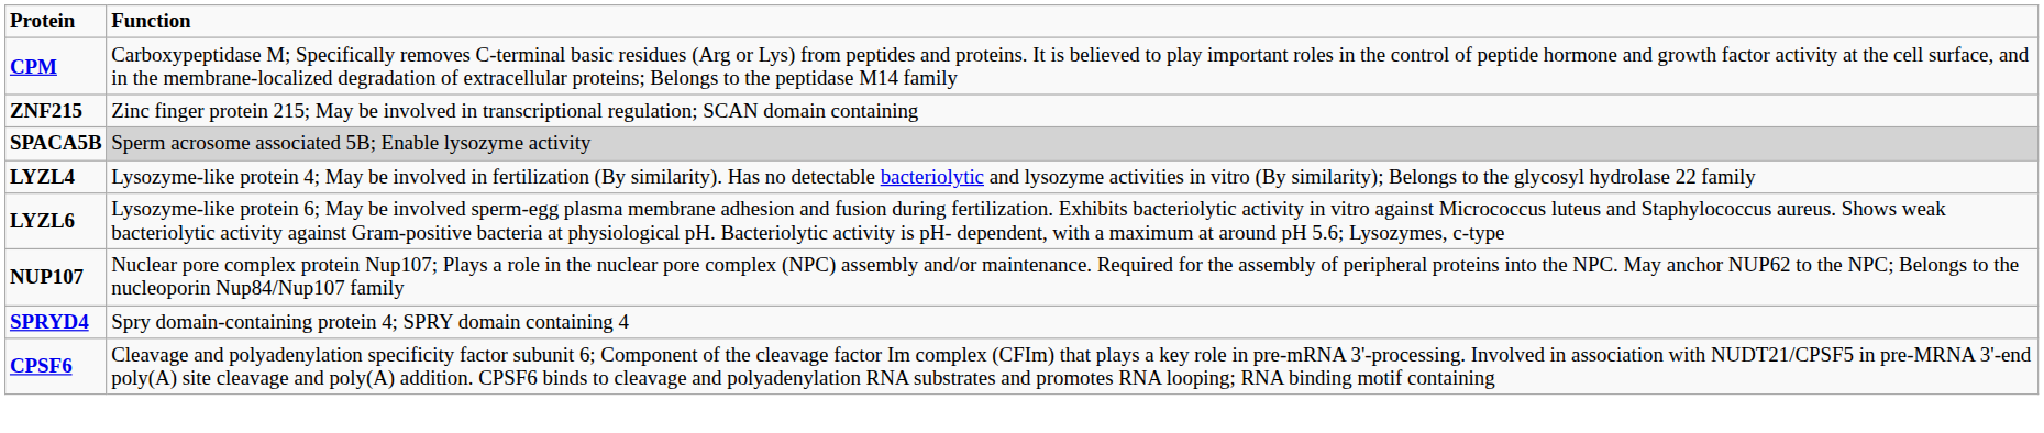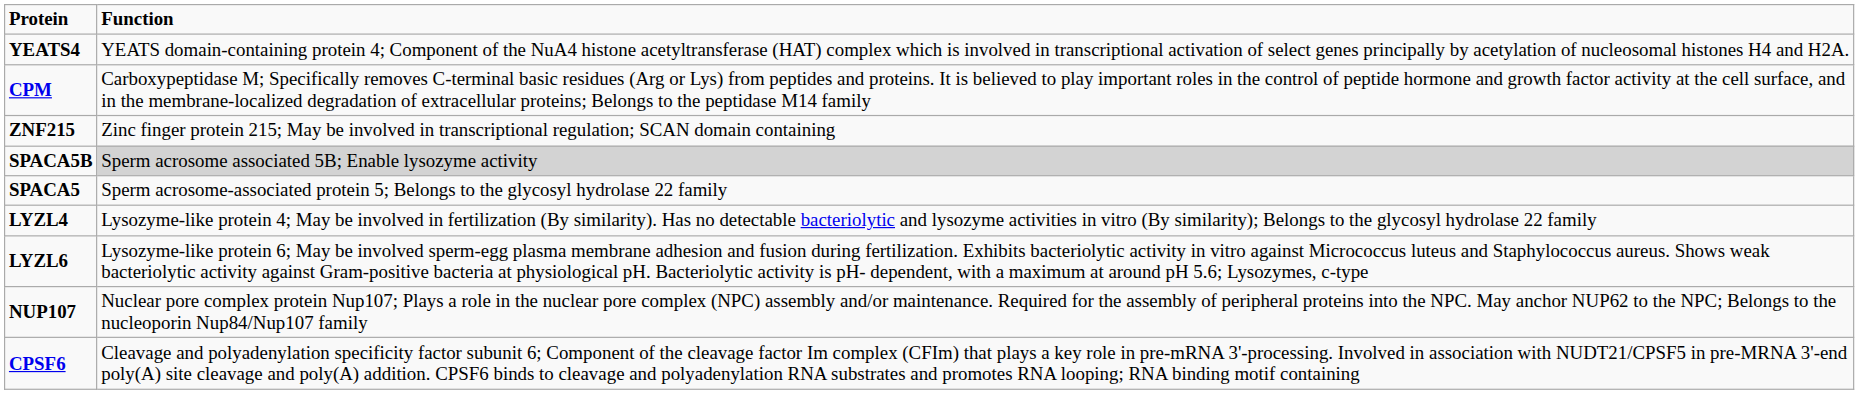+ row: YEATS4 | YEATS domain-containing protein 4; Component of the NuA4 histone acetyltransferase (HAT) complex which is involved in transcriptional activation of select genes principally by acetylation of nucleosomal histones H4 and H2A.
+ row: SPACA5 | Sperm acrosome-associated protein 5; Belongs to the glycosyl hydrolase 22 family
- row: SPRYD4 | Spry domain-containing protein 4; SPRY domain containing 4
